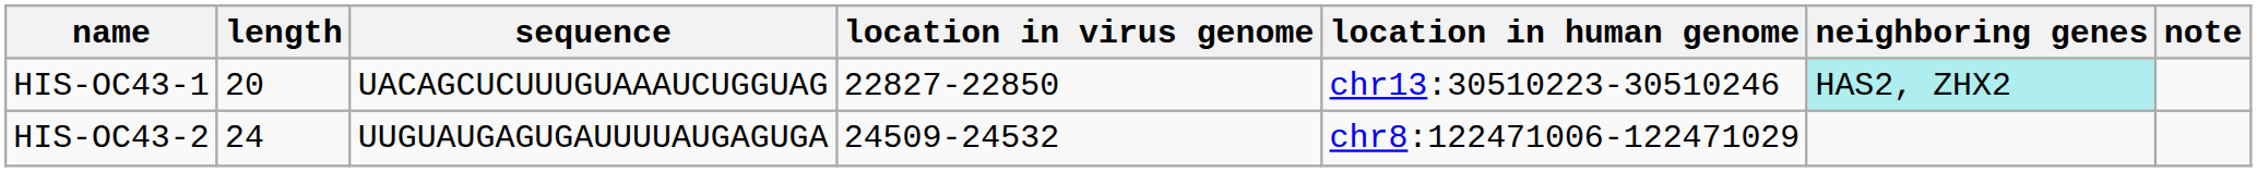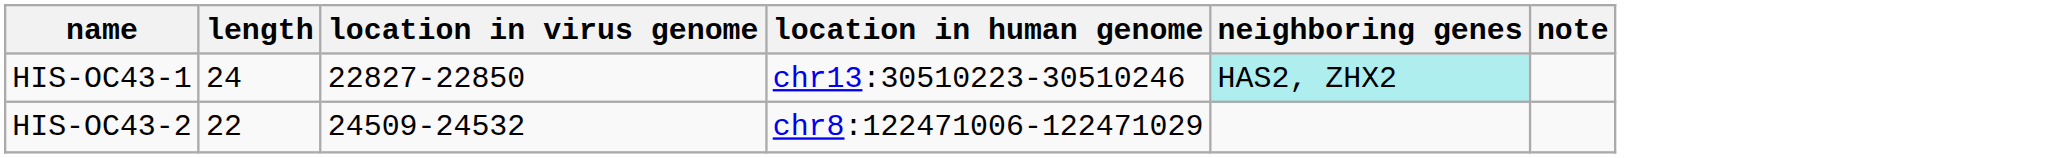- column: sequence | UACAGCUCUUUGUAAAUCUGGUAG | UUGUAUGAGUGAUUUUAUGAGUGA
HIS-OC43-1 | length: 20 -> 24
HIS-OC43-2 | length: 24 -> 22
